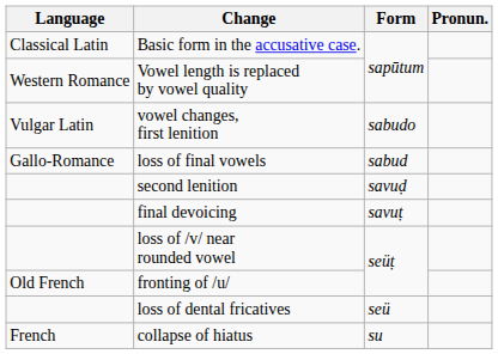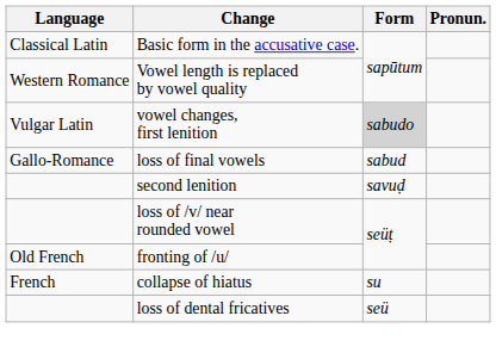vowel changes, first lenition | Form: no background -> lightgrey background
- row: final devoicing | savuṭ
rows swapped: loss of dental fricatives <-> collapse of hiatus
